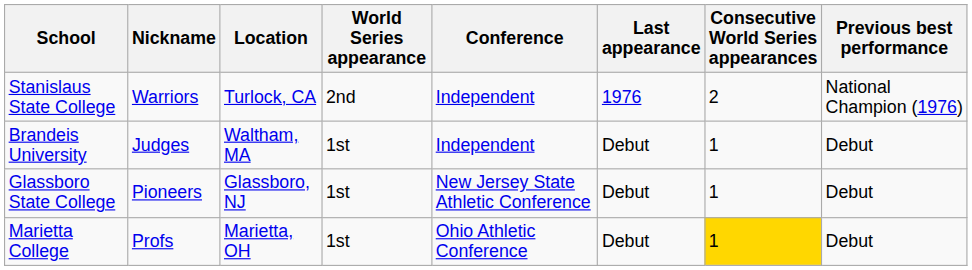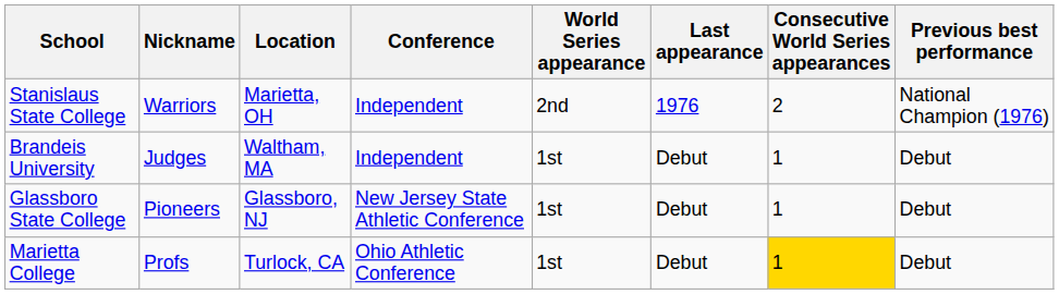columns swapped: Conference <-> World Series appearance
Stanislaus State College | Location: Turlock, CA -> Marietta, OH
Marietta College | Location: Marietta, OH -> Turlock, CA
